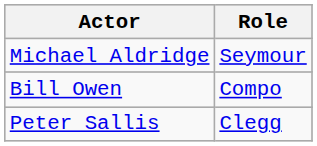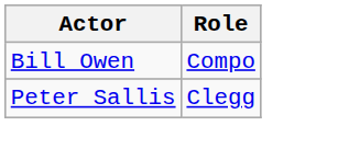- row: Michael Aldridge | Seymour
